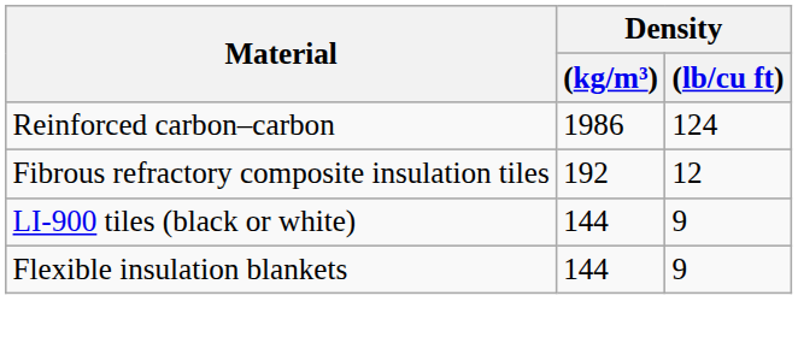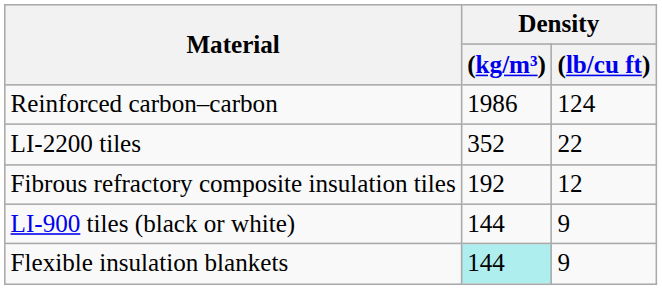+ row: LI-2200 tiles | 352 | 22
Flexible insulation blankets | Density / (kg/m³): no background -> paleturquoise background
